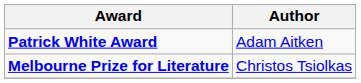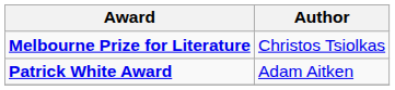rows swapped: Melbourne Prize for Literature <-> Patrick White Award
